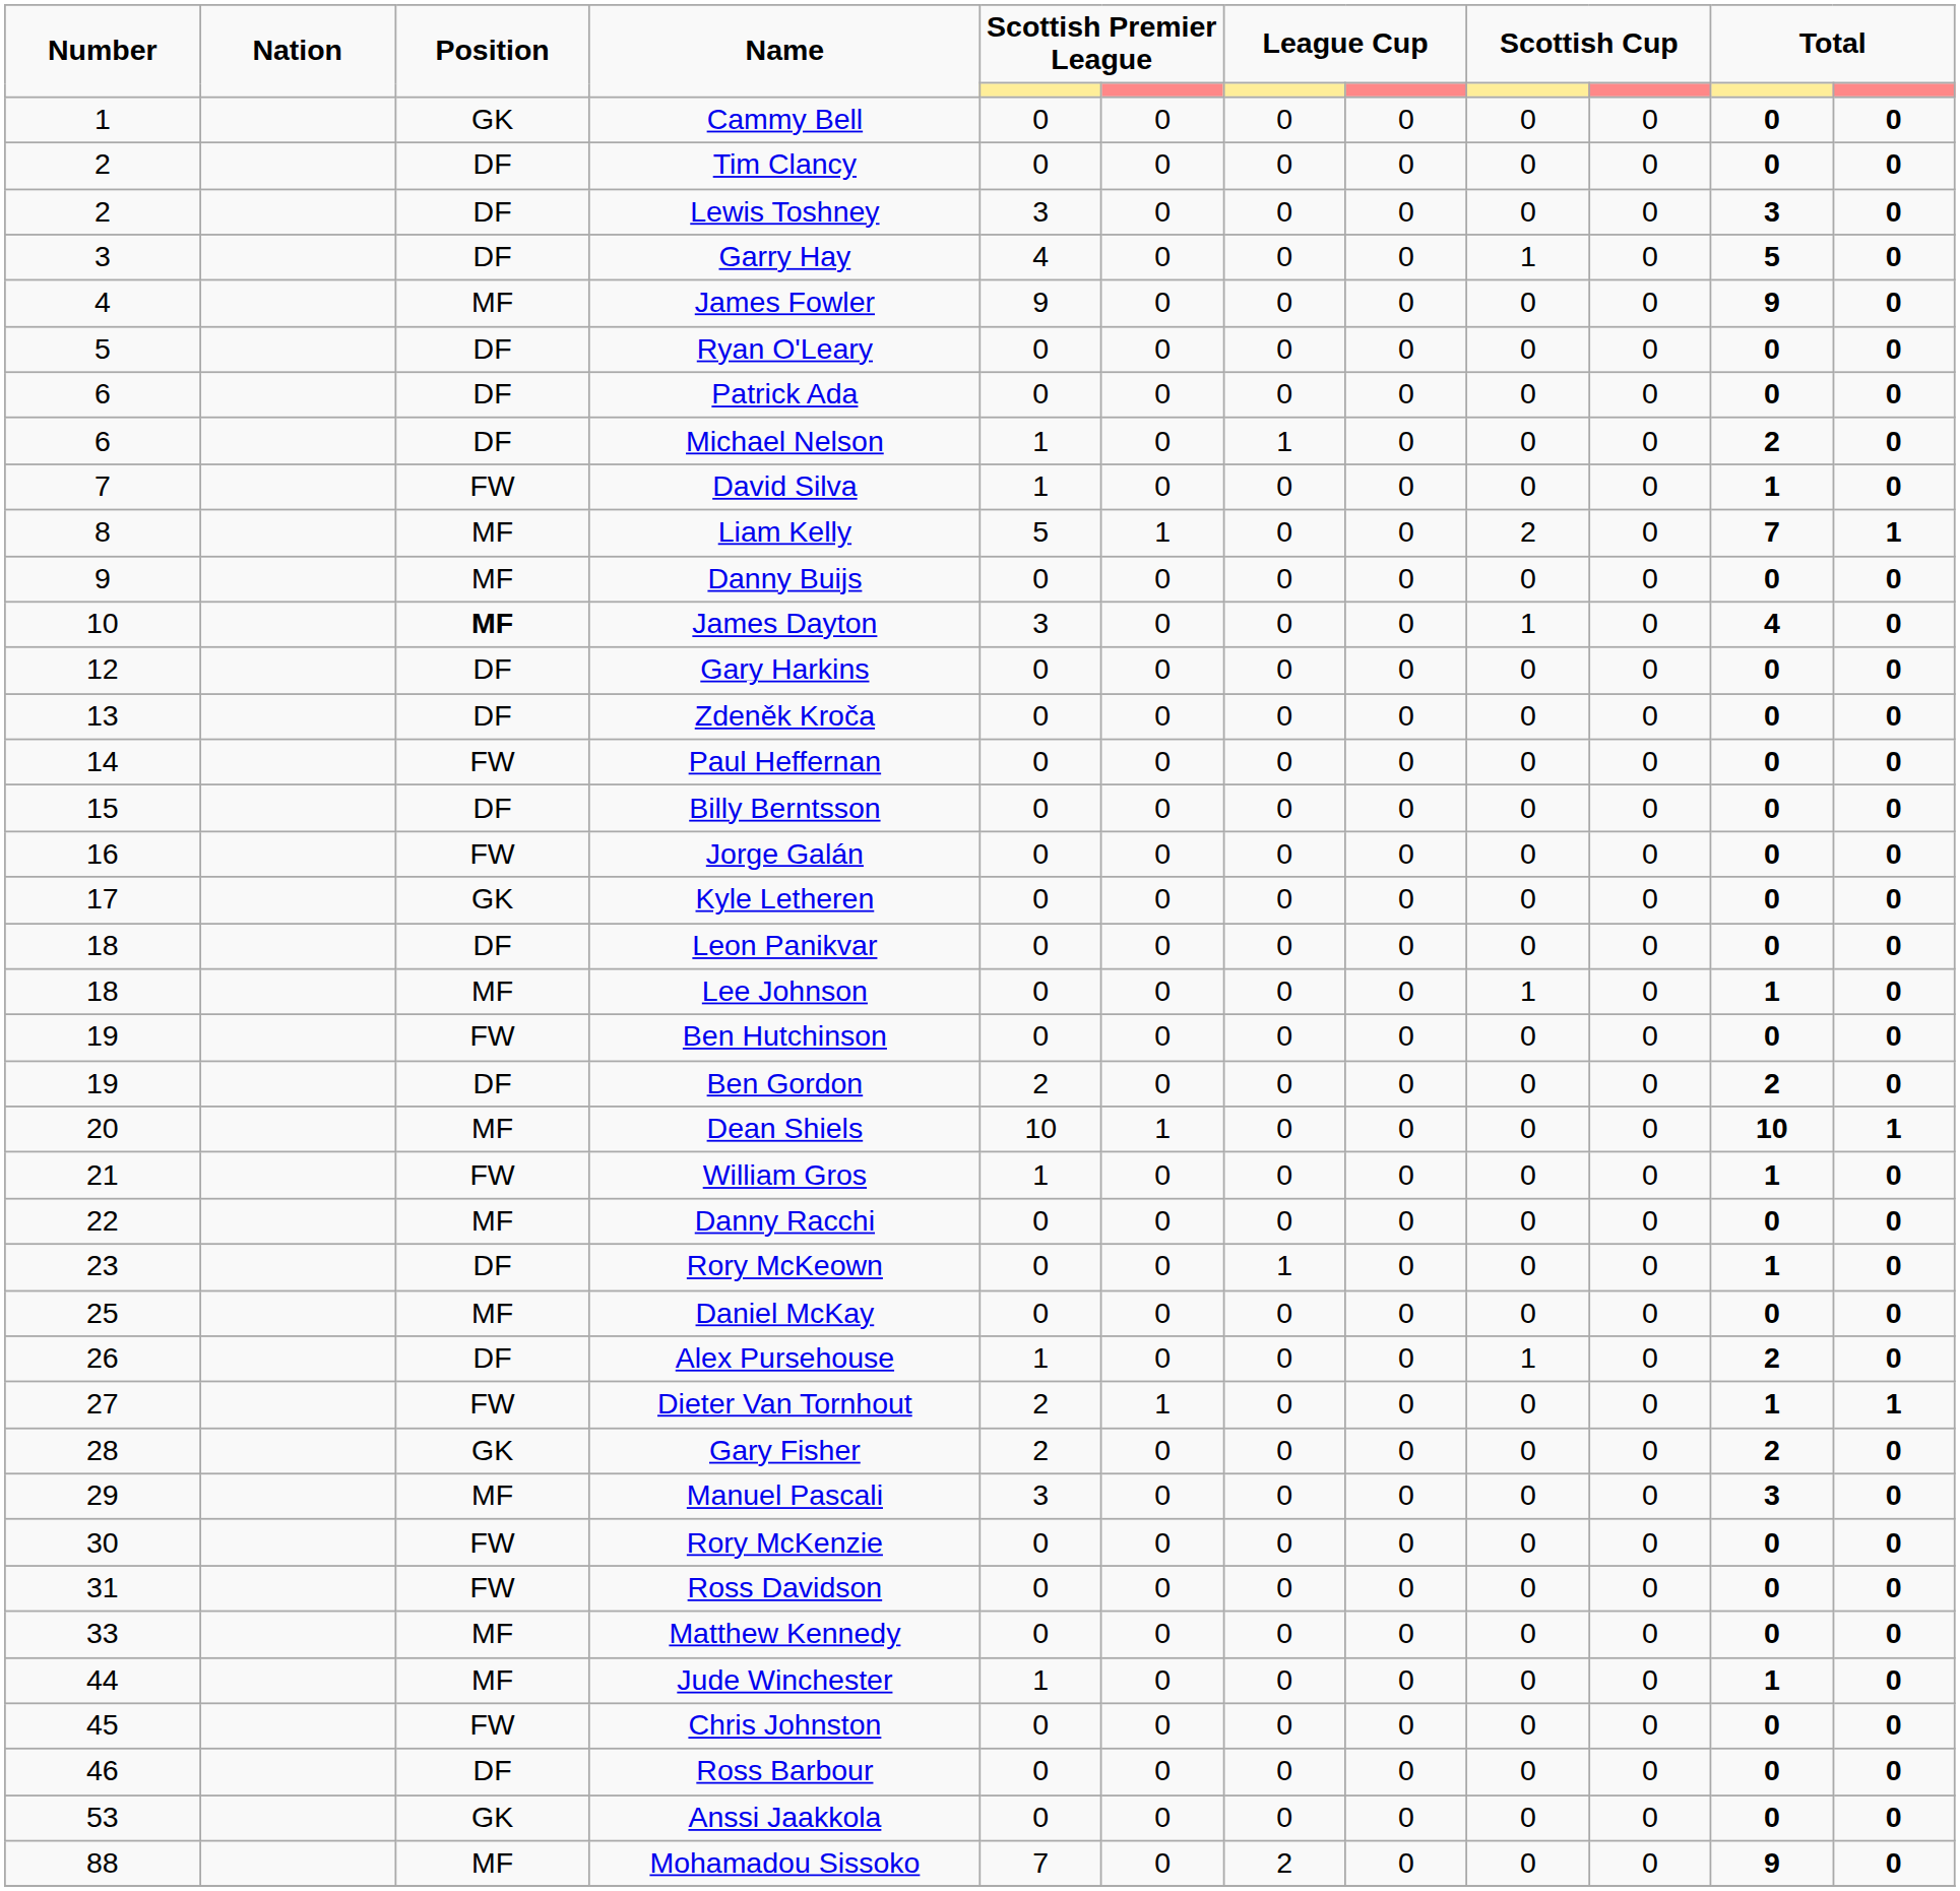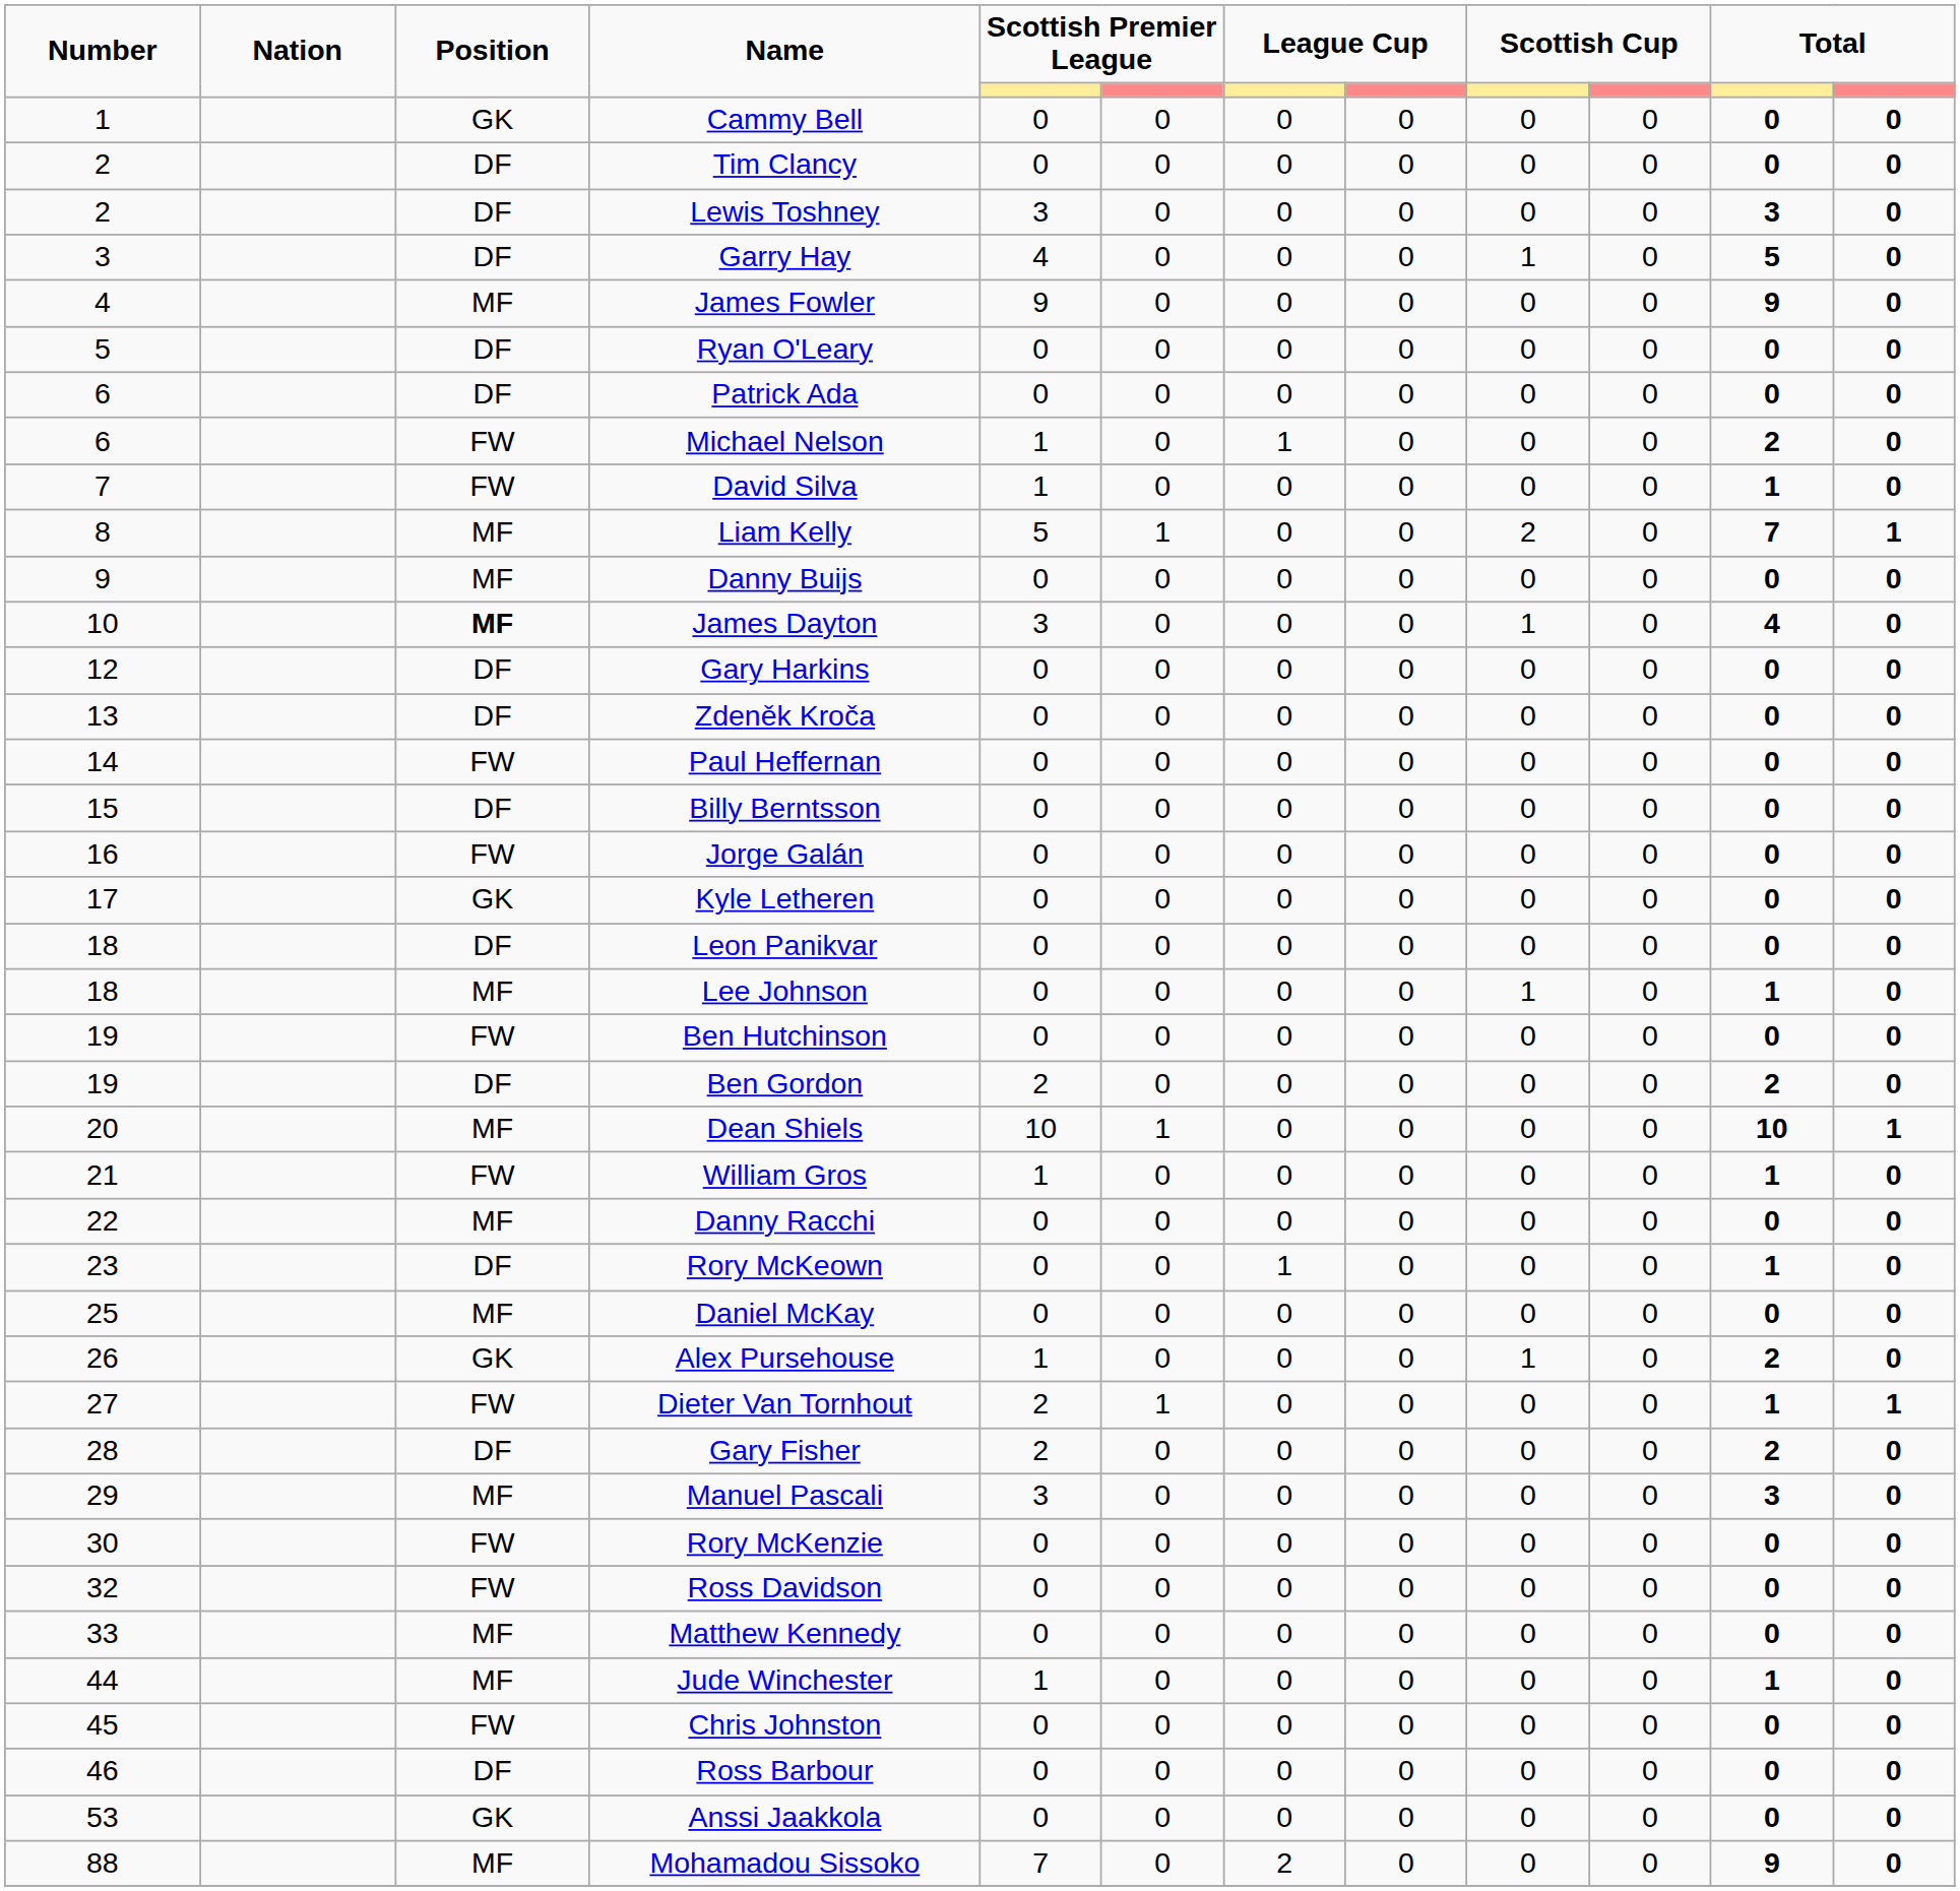Michael Nelson | Position: DF -> FW
Alex Pursehouse | Position: DF -> GK
Gary Fisher | Position: GK -> DF
Ross Davidson | Number: 31 -> 32
